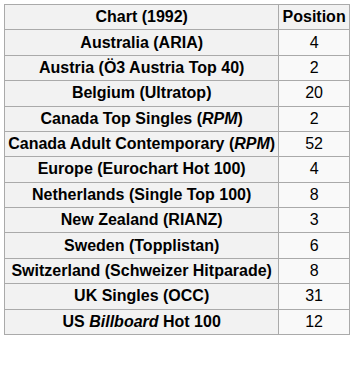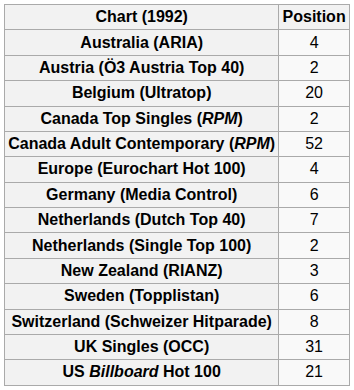+ row: Germany (Media Control) | 6
+ row: Netherlands (Dutch Top 40) | 7
Netherlands (Single Top 100) | Position: 8 -> 2
US Billboard Hot 100 | Position: 12 -> 21
